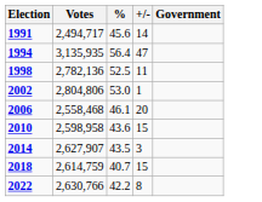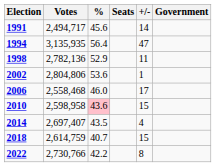+ column: Seats
1998 | %: 52.5 -> 52.9
2002 | %: 53.0 -> 53.6
2006 | %: 46.1 -> 46.0
2006 | +/-: 20 -> 17
2010 | %: no background -> pink background
2014 | Votes: 2,627,907 -> 2,697,407
2014 | +/-: 3 -> 4
2022 | Votes: 2,630,766 -> 2,730,766
